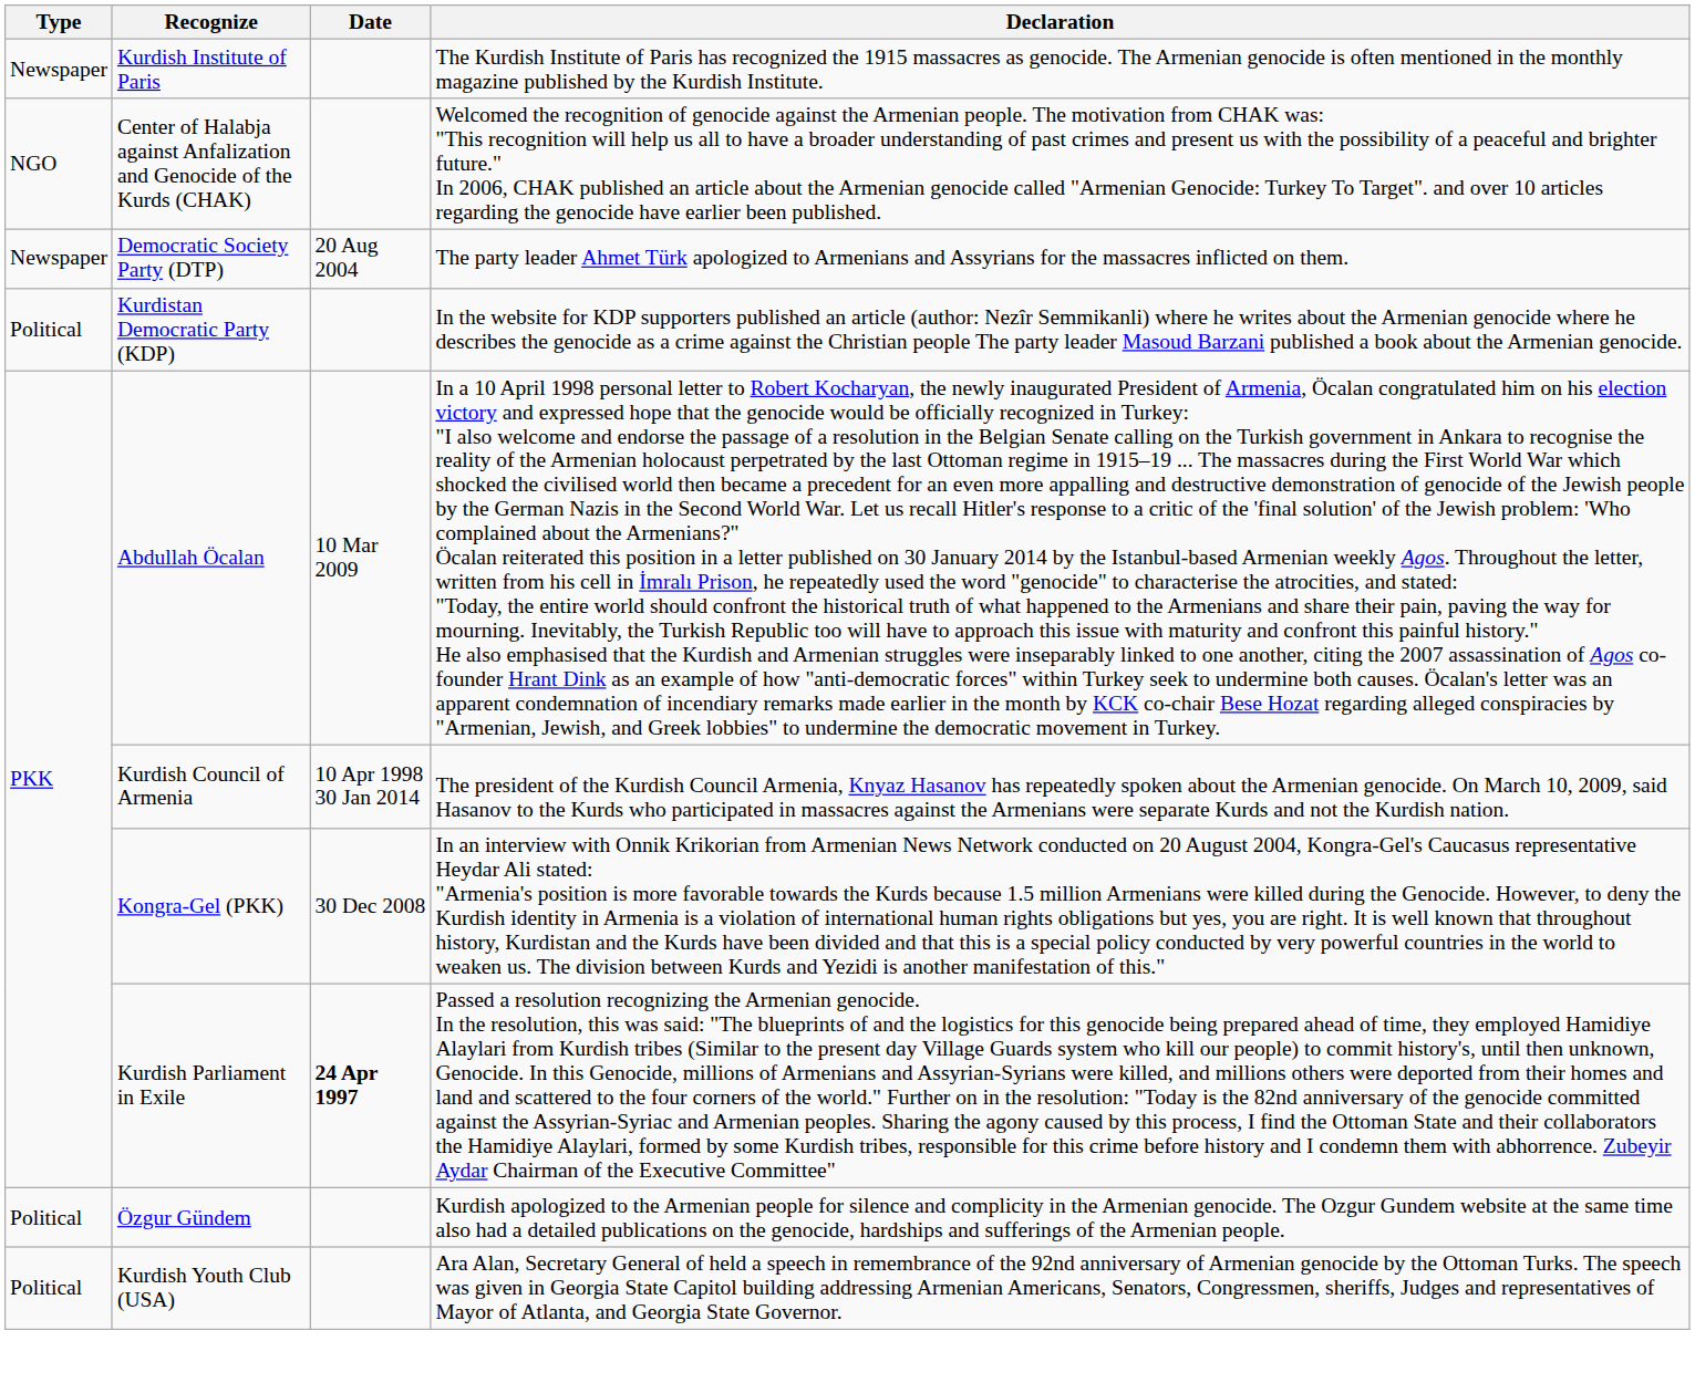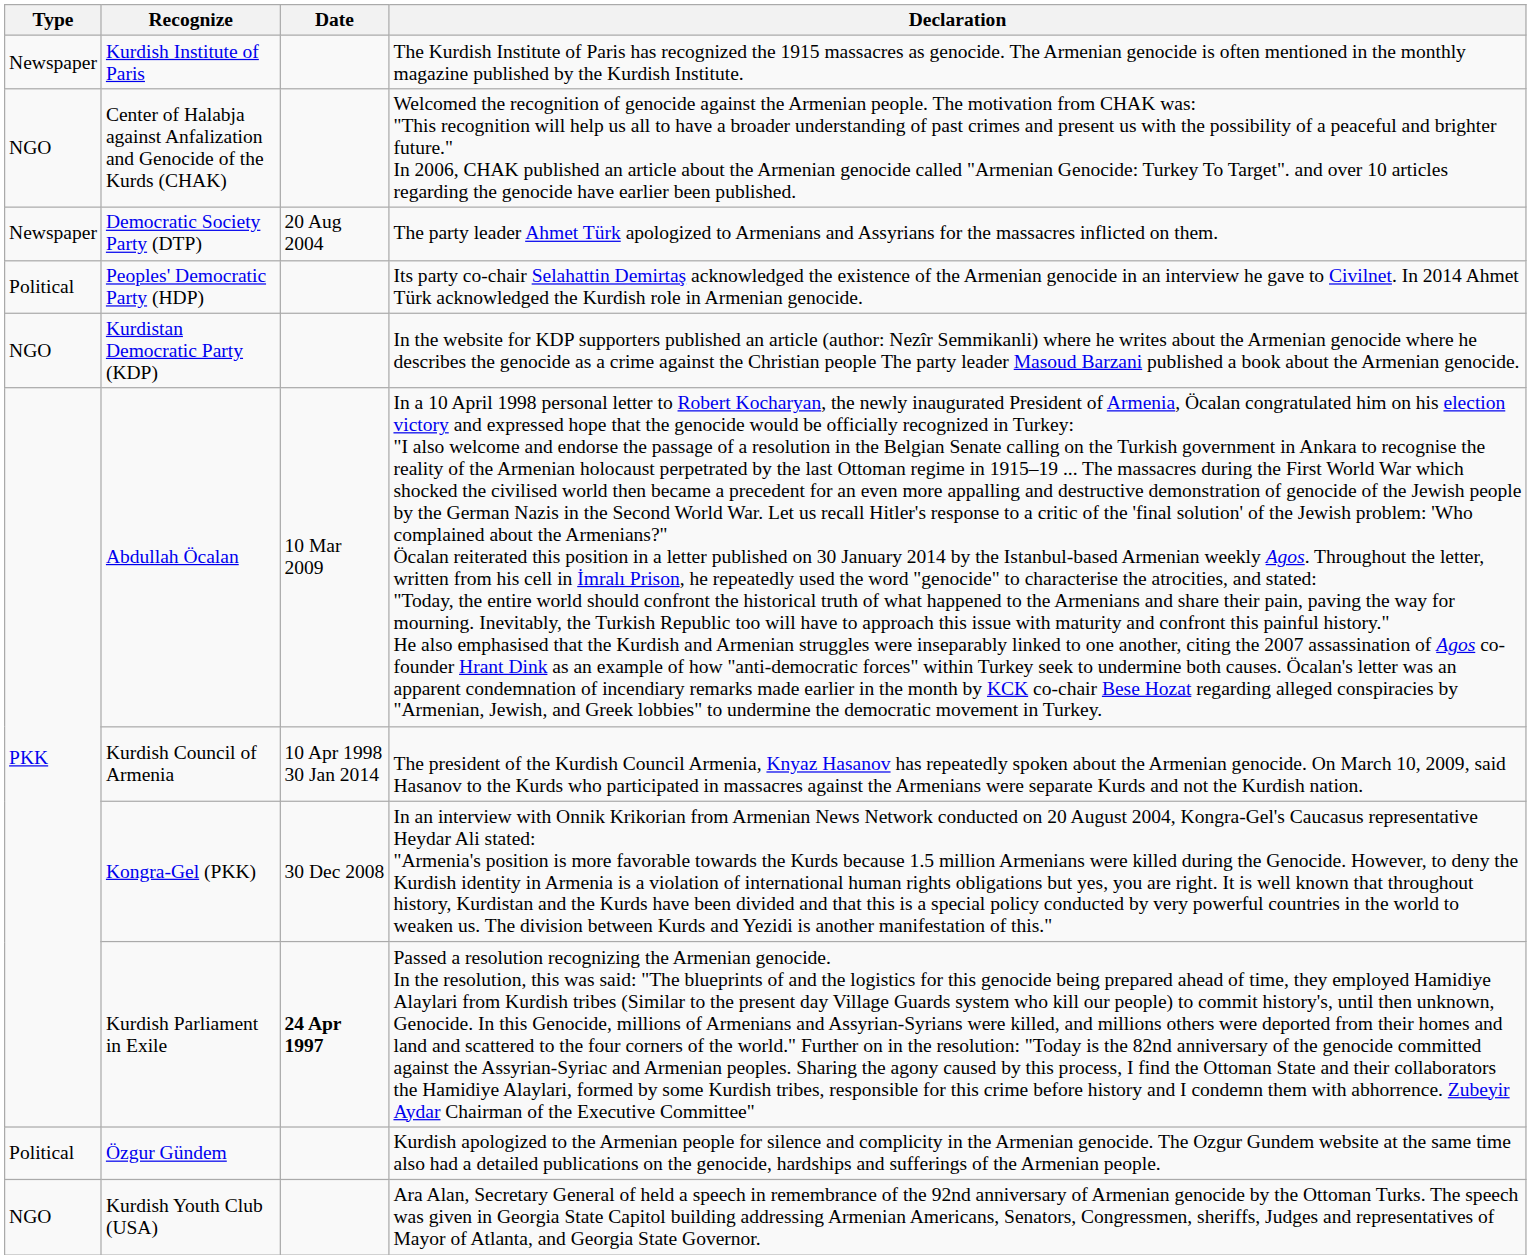+ row: Political | Peoples' Democratic Party (HDP) | Its party co-chair Selahattin Demirtaş acknowledged the existence of the Armenian genocide in an interview he gave to Civilnet. In 2014 Ahmet Türk acknowledged the Kurdish role in Armenian genocide.
Kurdistan Democratic Party (KDP) | Type: Political -> NGO
Kurdish Youth Club (USA) | Type: Political -> NGO
